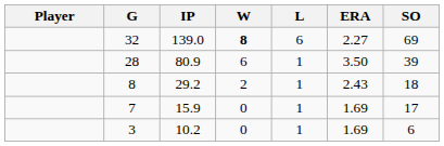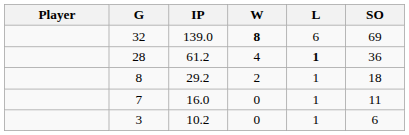- column: ERA | 2.27 | 3.50 | 2.43 | 1.69 | 1.69
28 | IP: 80.9 -> 61.2
28 | W: 6 -> 4
28 | L: normal -> bold
28 | SO: 39 -> 36
7 | IP: 15.9 -> 16.0
7 | SO: 17 -> 11
